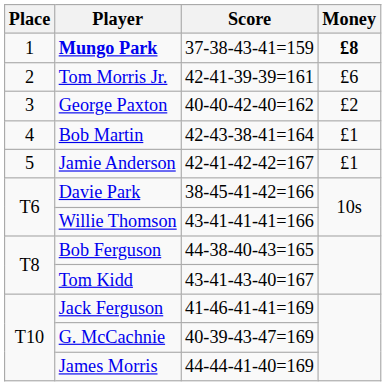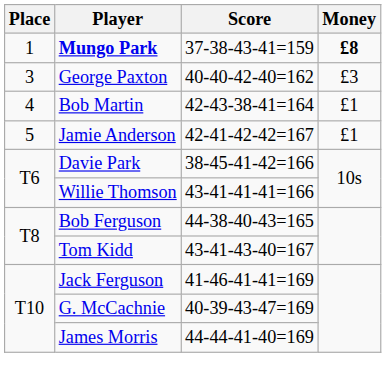- row: 2 | Tom Morris Jr. | 42-41-39-39=161 | £6
George Paxton | Money: £2 -> £3
